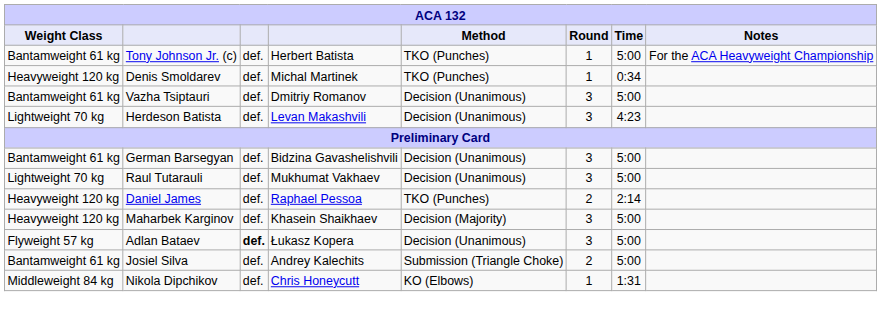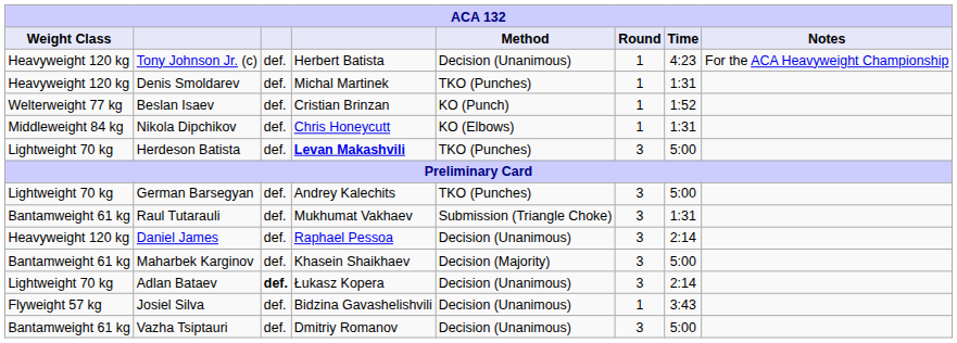Tony Johnson Jr. (c) | Weight Class: Bantamweight 61 kg -> Heavyweight 120 kg
Tony Johnson Jr. (c) | Method: TKO (Punches) -> Decision (Unanimous)
Tony Johnson Jr. (c) | Time: 5:00 -> 4:23
Denis Smoldarev | Time: 0:34 -> 1:31
+ row: Welterweight 77 kg | Beslan Isaev | def. | Cristian Brinzan | KO (Punch) | 1 | 1:52
rows swapped: Nikola Dipchikov <-> Vazha Tsiptauri
Herdeson Batista | column 4: normal -> bold
Herdeson Batista | Method: Decision (Unanimous) -> TKO (Punches)
Herdeson Batista | Time: 4:23 -> 5:00
German Barsegyan | Weight Class: Bantamweight 61 kg -> Lightweight 70 kg
German Barsegyan | column 4: Bidzina Gavashelishvili -> Andrey Kalechits
German Barsegyan | Method: Decision (Unanimous) -> TKO (Punches)
Raul Tutarauli | Weight Class: Lightweight 70 kg -> Bantamweight 61 kg
Raul Tutarauli | Method: Decision (Unanimous) -> Submission (Triangle Choke)
Raul Tutarauli | Time: 5:00 -> 1:31
Daniel James | Method: TKO (Punches) -> Decision (Unanimous)
Daniel James | Round: 2 -> 3
Maharbek Karginov | Weight Class: Heavyweight 120 kg -> Bantamweight 61 kg
Adlan Bataev | Weight Class: Flyweight 57 kg -> Lightweight 70 kg
Adlan Bataev | Time: 5:00 -> 2:14
Josiel Silva | Weight Class: Bantamweight 61 kg -> Flyweight 57 kg
Josiel Silva | column 4: Andrey Kalechits -> Bidzina Gavashelishvili
Josiel Silva | Method: Submission (Triangle Choke) -> Decision (Unanimous)
Josiel Silva | Round: 2 -> 1
Josiel Silva | Time: 5:00 -> 3:43
